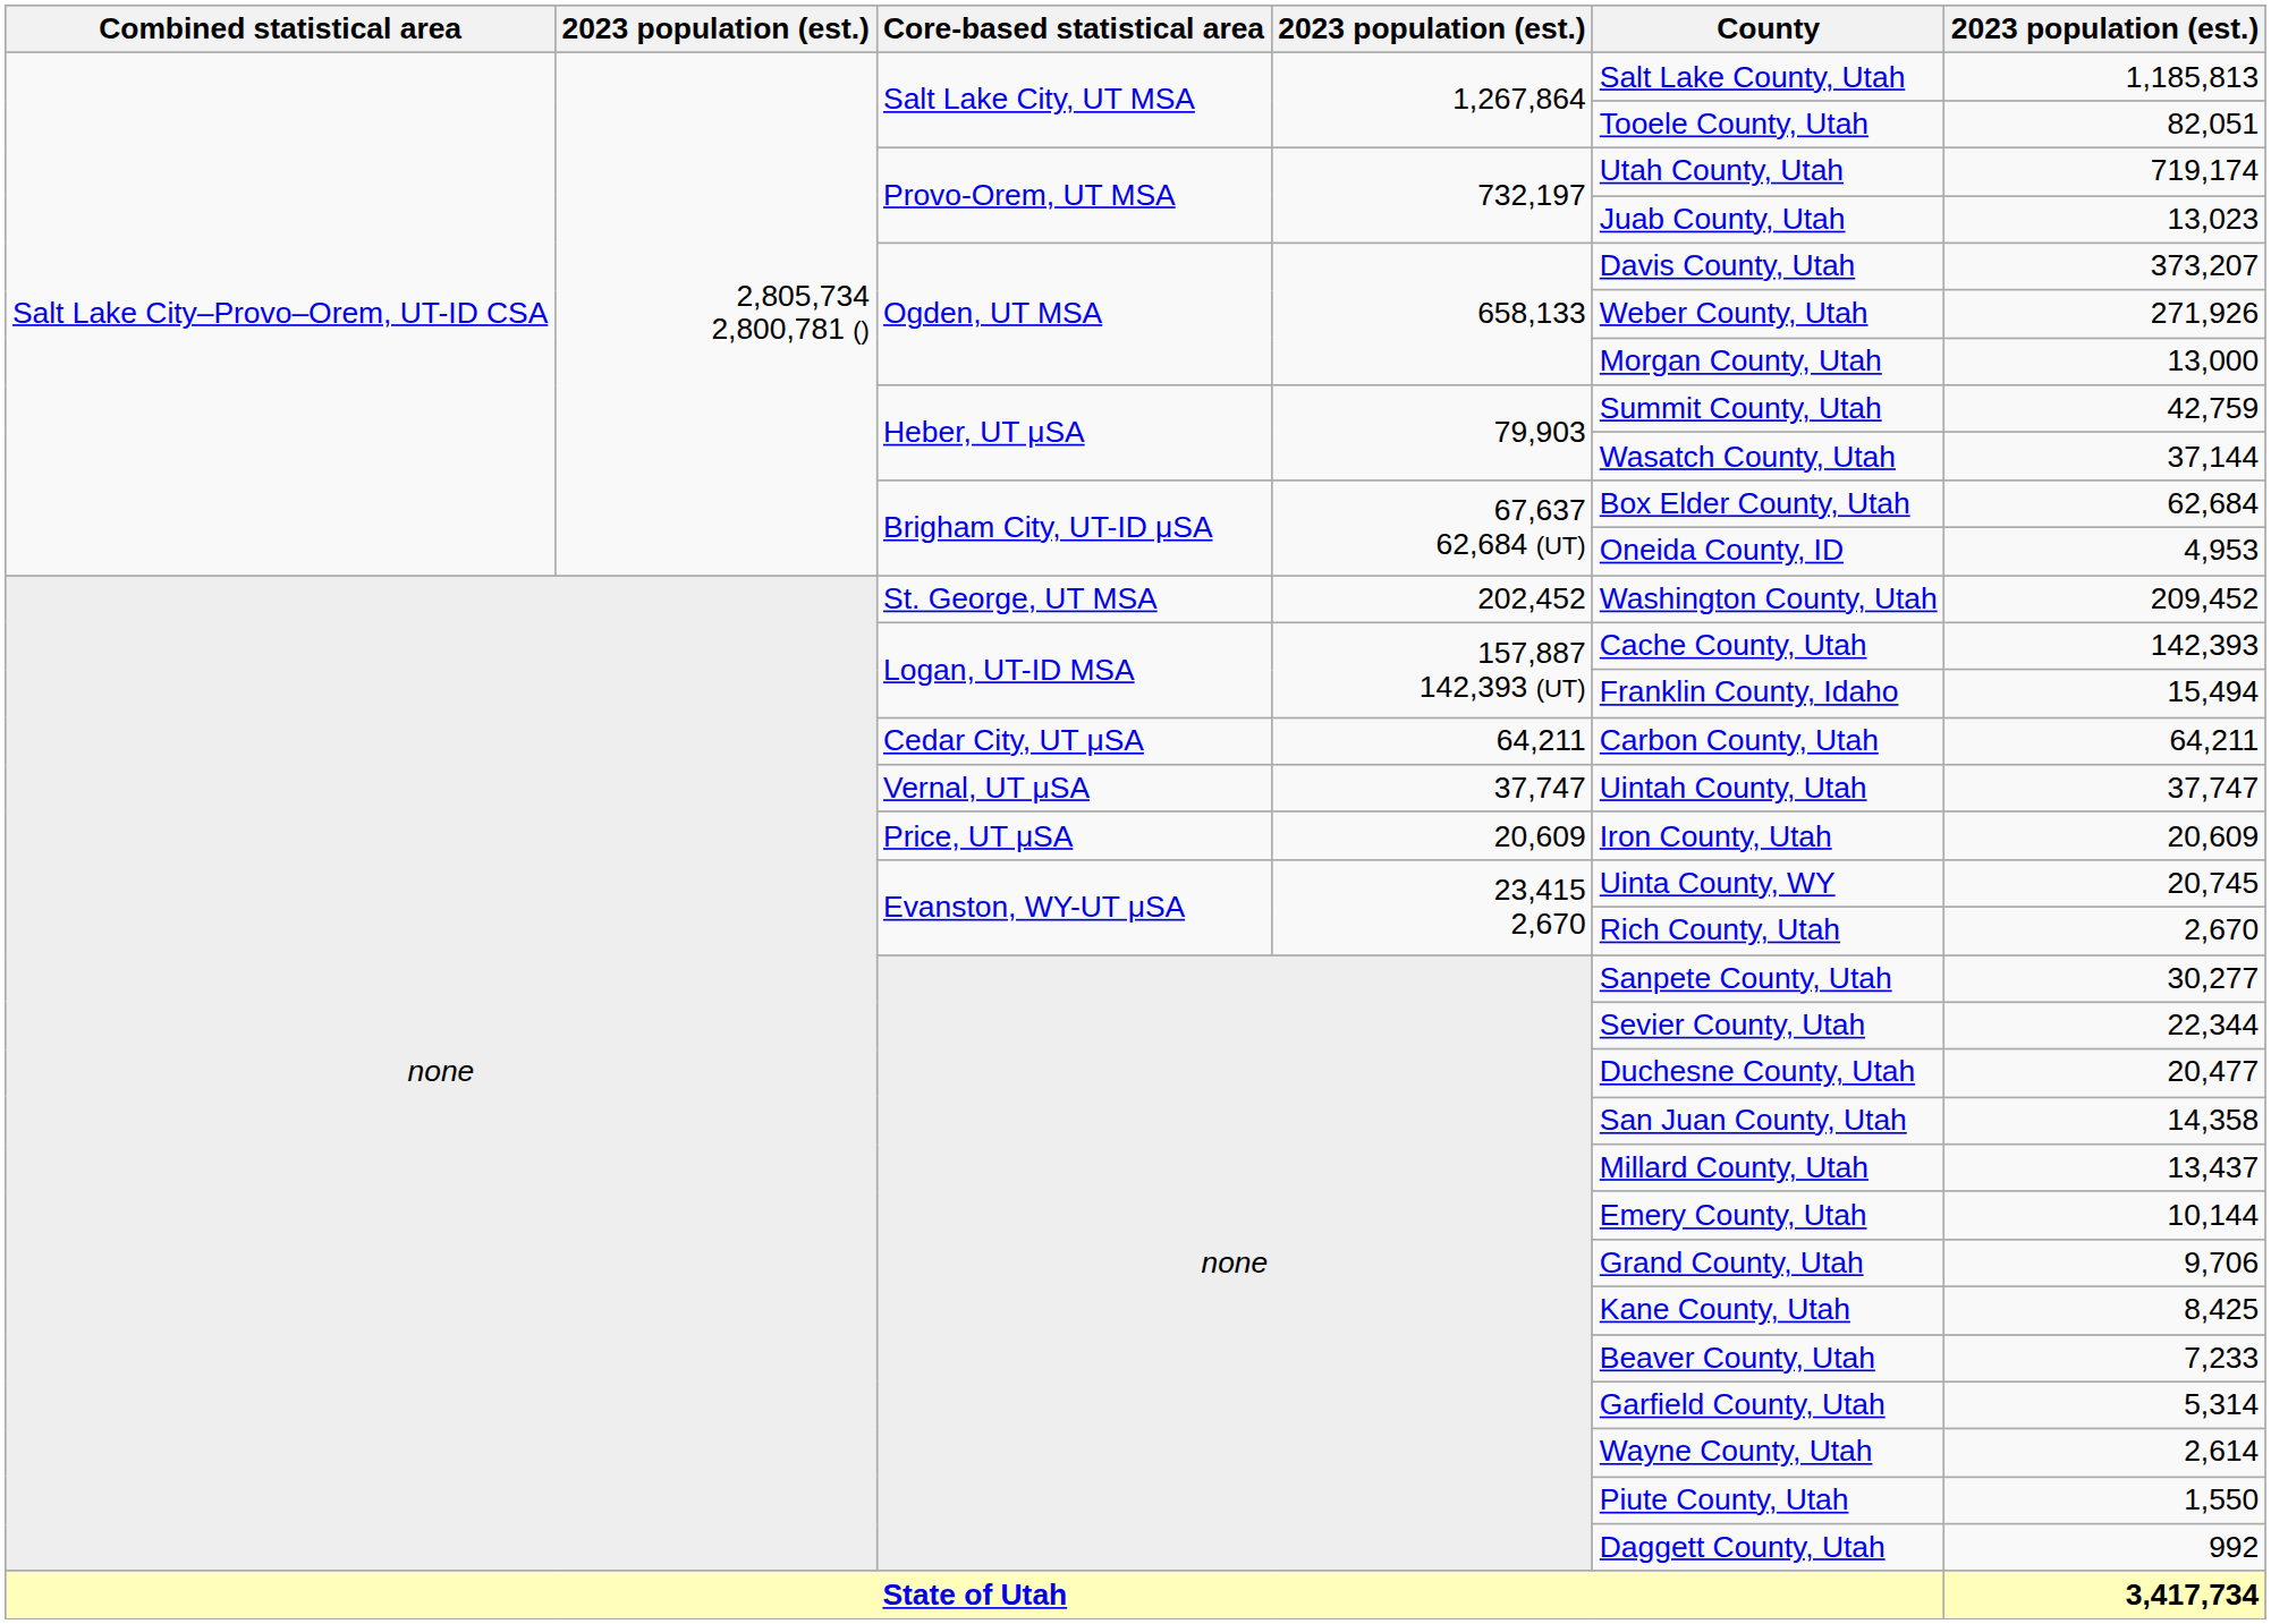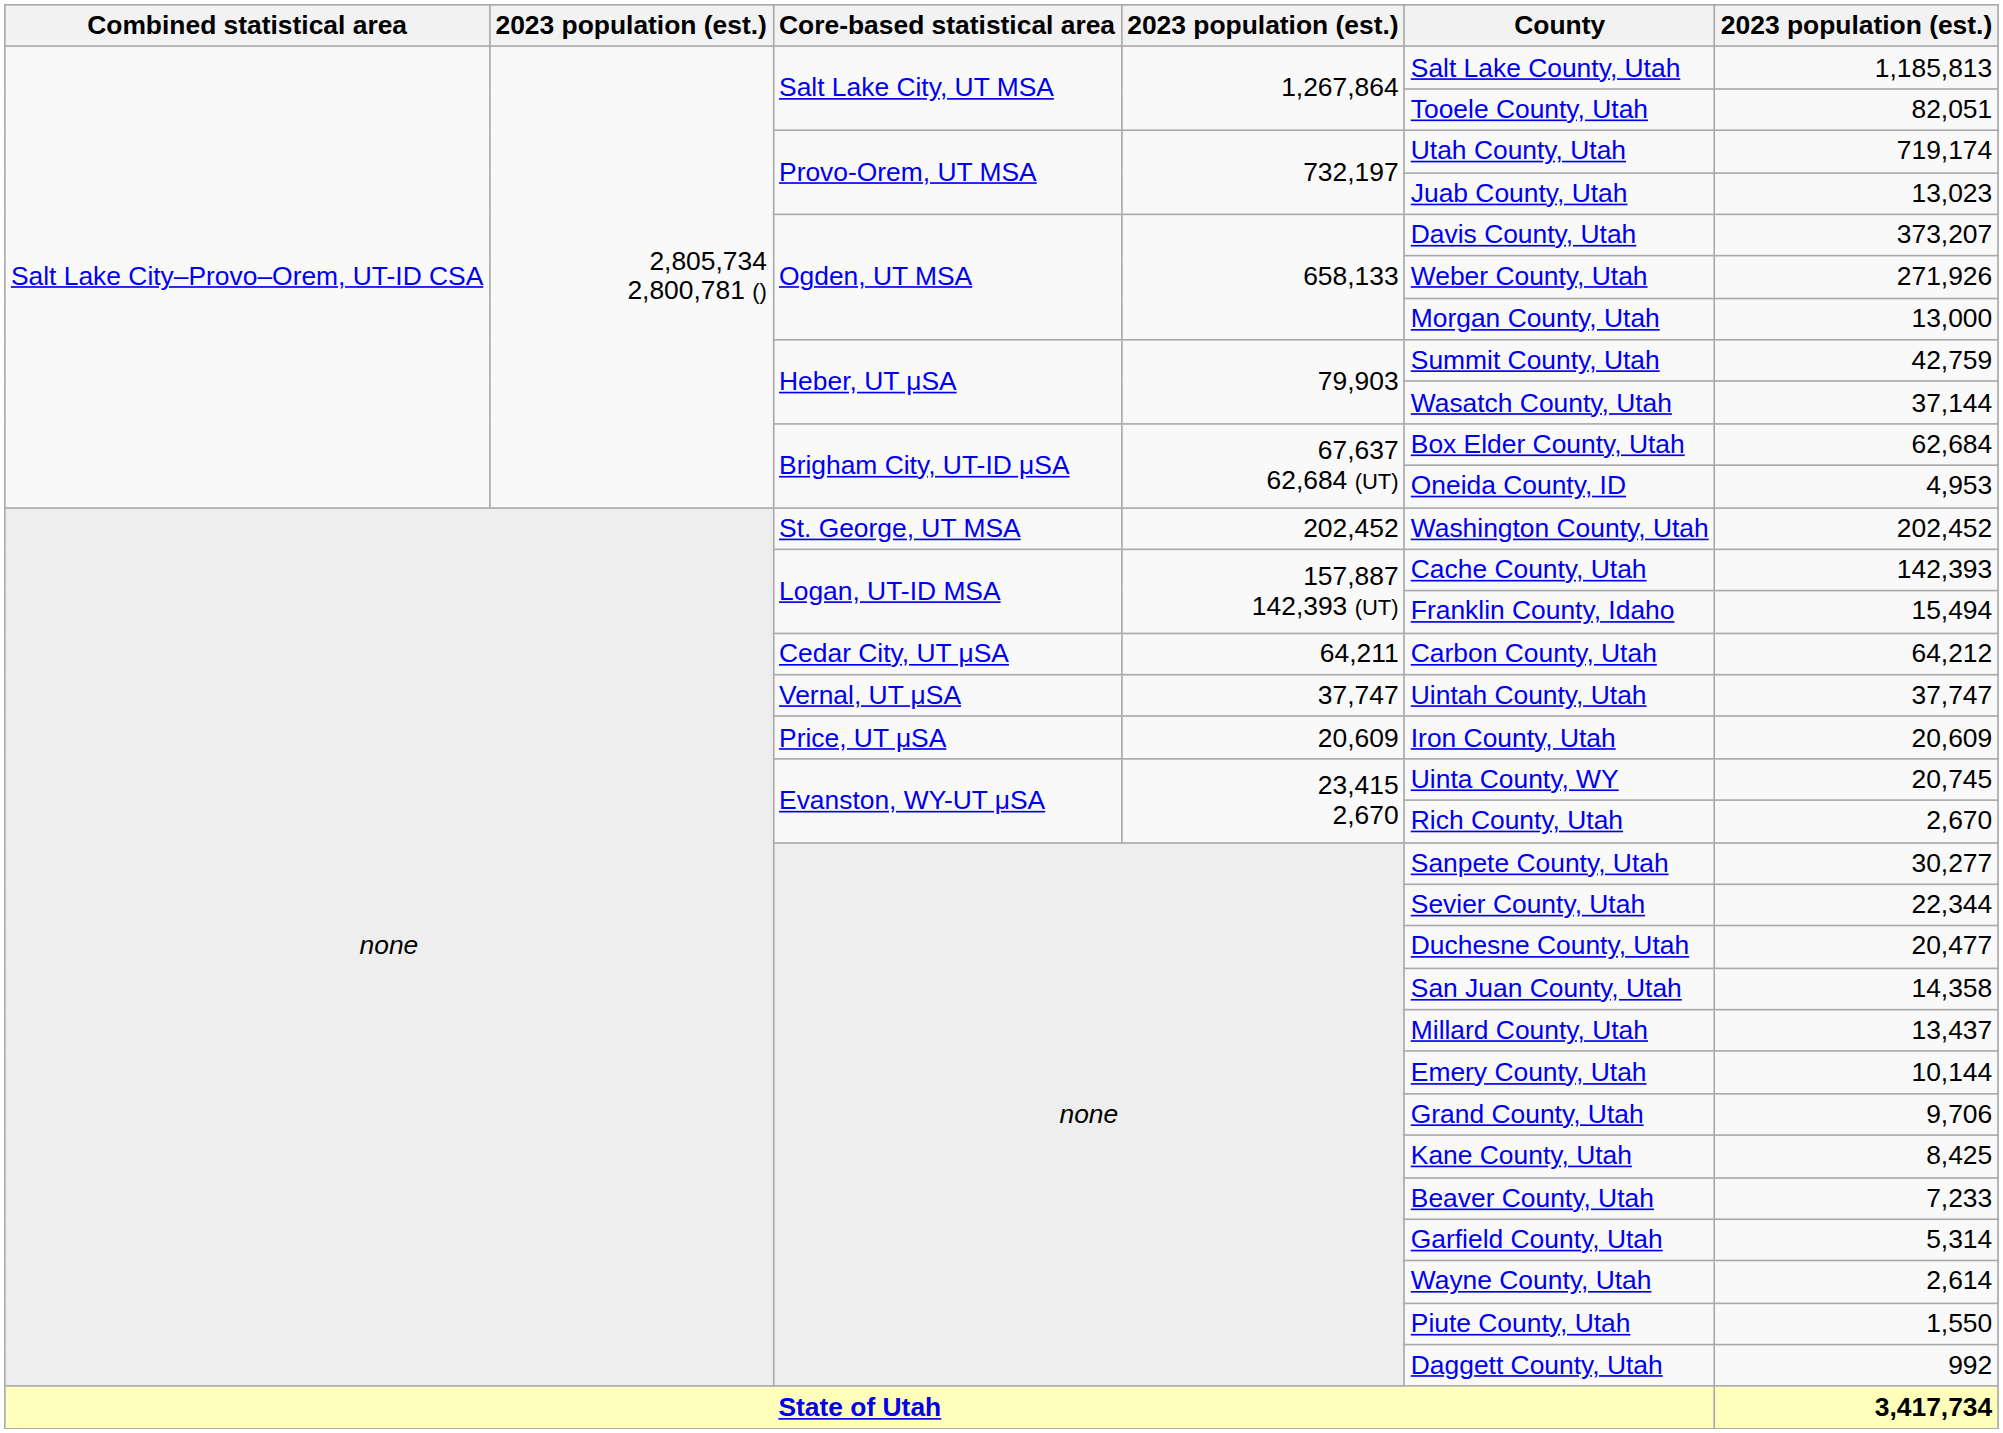St. George, UT MSA | column 6: 209,452 -> 202,452
Cedar City, UT μSA | column 6: 64,211 -> 64,212
